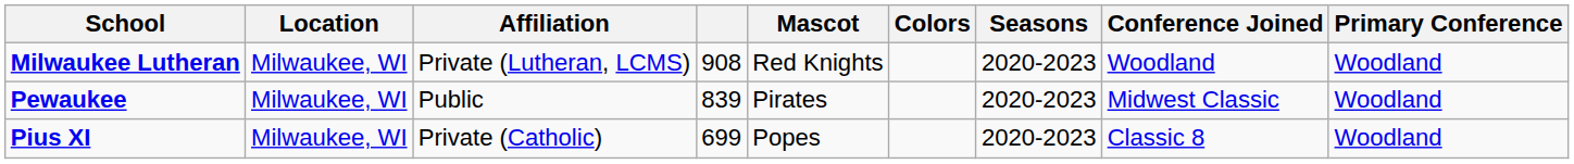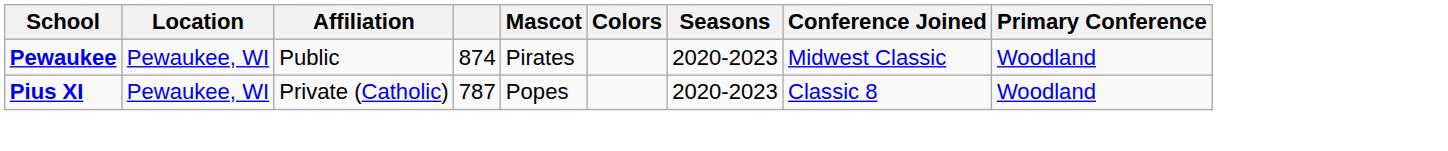- row: Milwaukee Lutheran | Milwaukee, WI | Private (Lutheran, LCMS) | 908 | Red Knights | 2020-2023 | Woodland | Woodland
Pewaukee | Location: Milwaukee, WI -> Pewaukee, WI
Pewaukee | column 4: 839 -> 874
Pius XI | Location: Milwaukee, WI -> Pewaukee, WI
Pius XI | column 4: 699 -> 787
